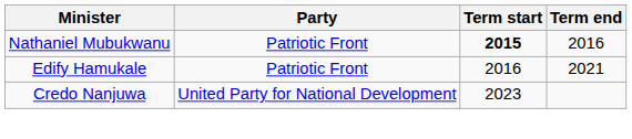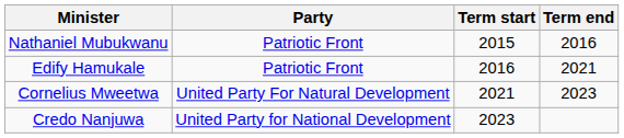Nathaniel Mubukwanu | Term start: bold -> normal
+ row: Cornelius Mweetwa | United Party For Natural Development | 2021 | 2023
